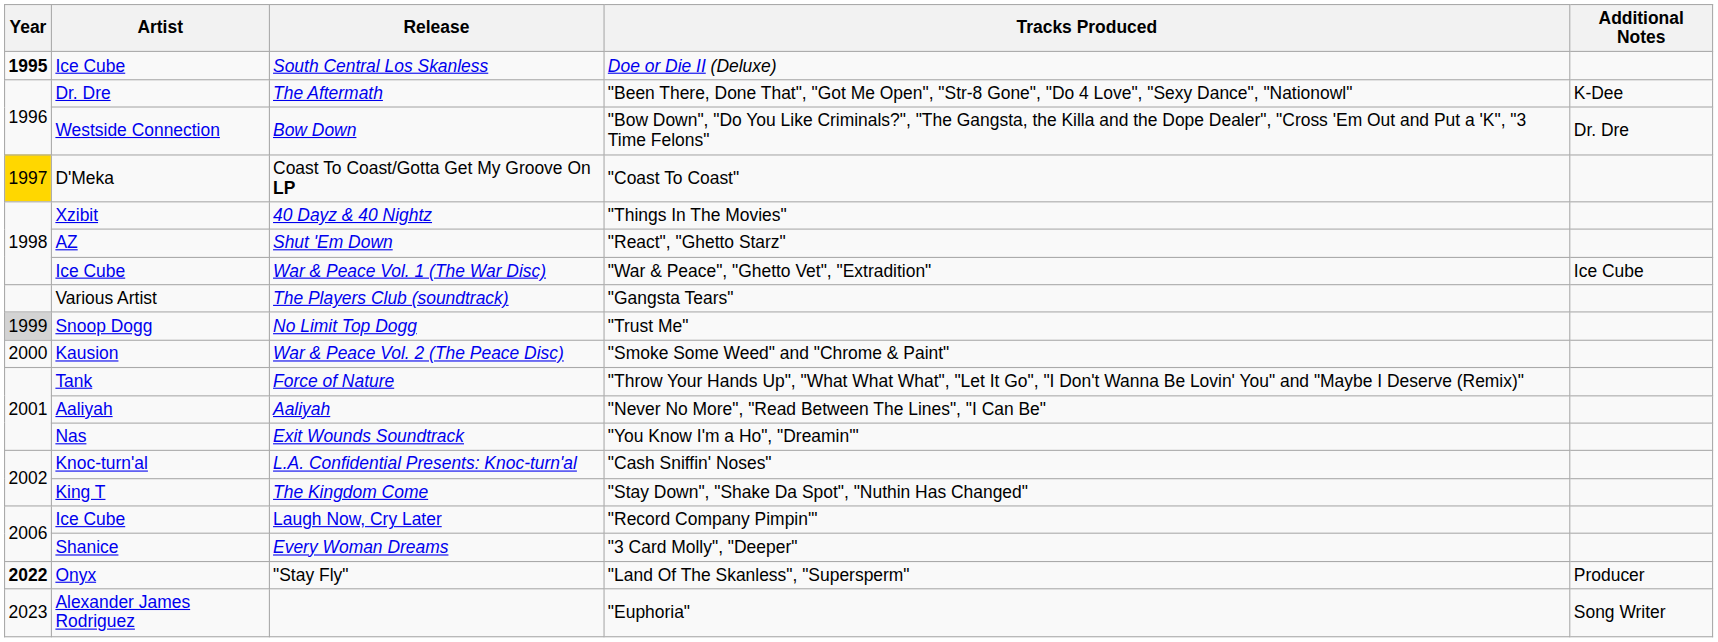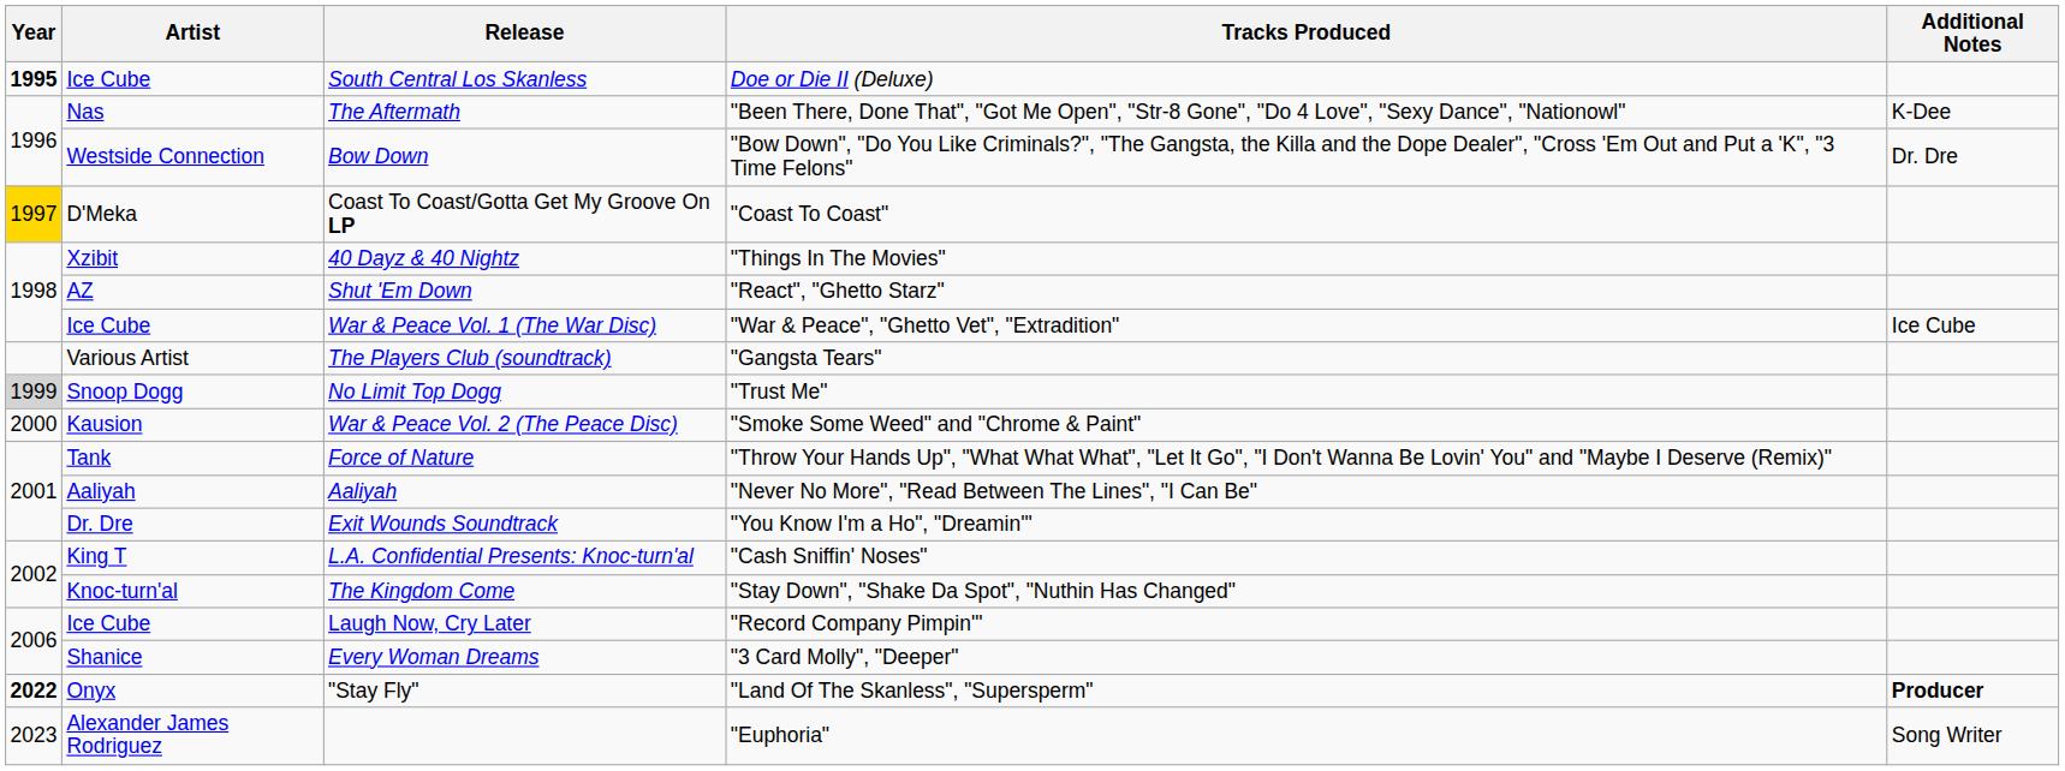The Aftermath | Artist: Dr. Dre -> Nas
Exit Wounds Soundtrack | Artist: Nas -> Dr. Dre
L.A. Confidential Presents: Knoc-turn'al | Artist: Knoc-turn'al -> King T
The Kingdom Come | Artist: King T -> Knoc-turn'al
"Stay Fly" | Additional Notes: normal -> bold
